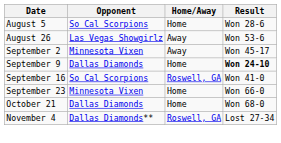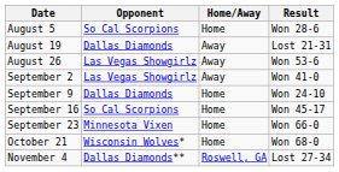+ row: August 19 | Dallas Diamonds | Away | Lost 21-31
September 2 | Opponent: Minnesota Vixen -> Las Vegas Showgirlz
September 2 | Result: Won 45-17 -> Won 41-0
September 9 | Result: bold -> normal
September 16 | Home/Away: Roswell, GA -> Home
September 16 | Result: Won 41-0 -> Won 45-17
October 21 | Opponent: Dallas Diamonds -> Wisconsin Wolves*
